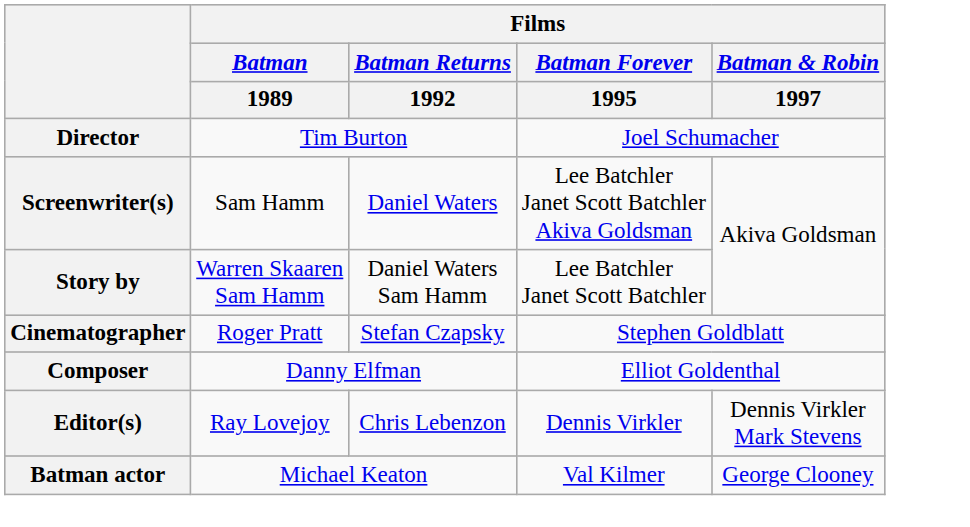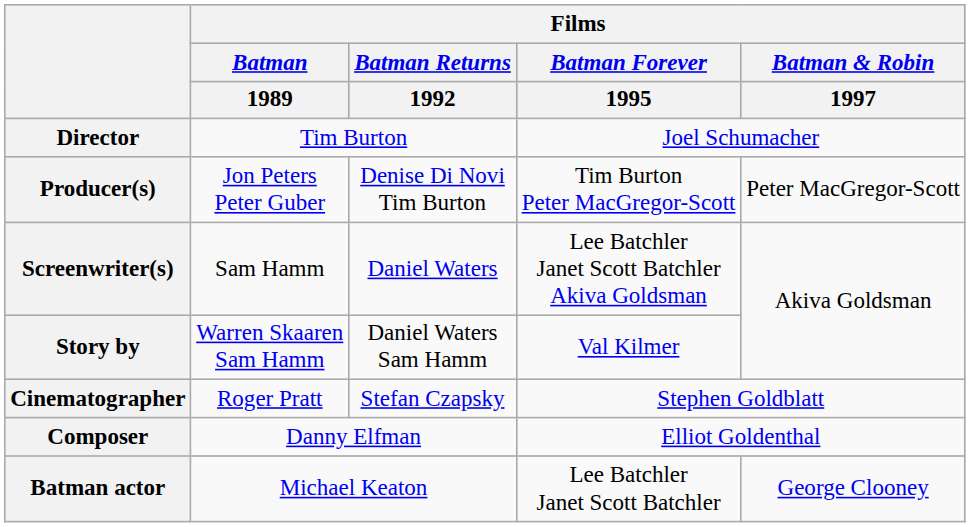+ row: Producer(s) | Jon Peters Peter Guber | Denise Di Novi Tim Burton | Tim Burton Peter MacGregor-Scott | Peter MacGregor-Scott
Story by | Films / Batman Forever / 1995: Lee Batchler Janet Scott Batchler -> Val Kilmer
- row: Editor(s) | Ray Lovejoy | Chris Lebenzon | Dennis Virkler | Dennis Virkler Mark Stevens
Batman actor | Films / Batman Forever / 1995: Val Kilmer -> Lee Batchler Janet Scott Batchler
